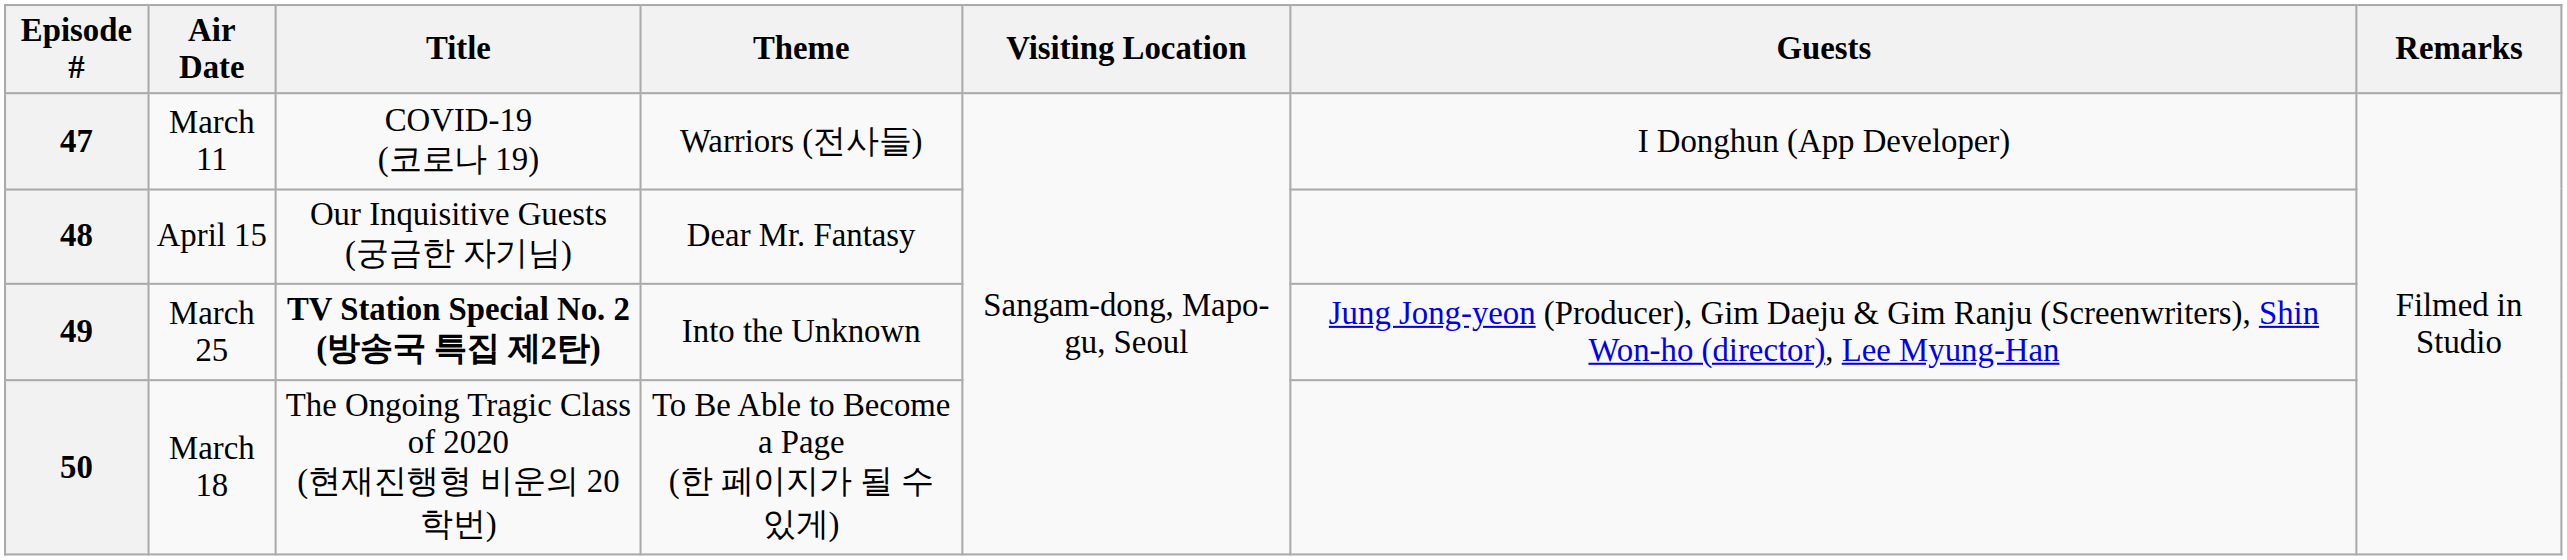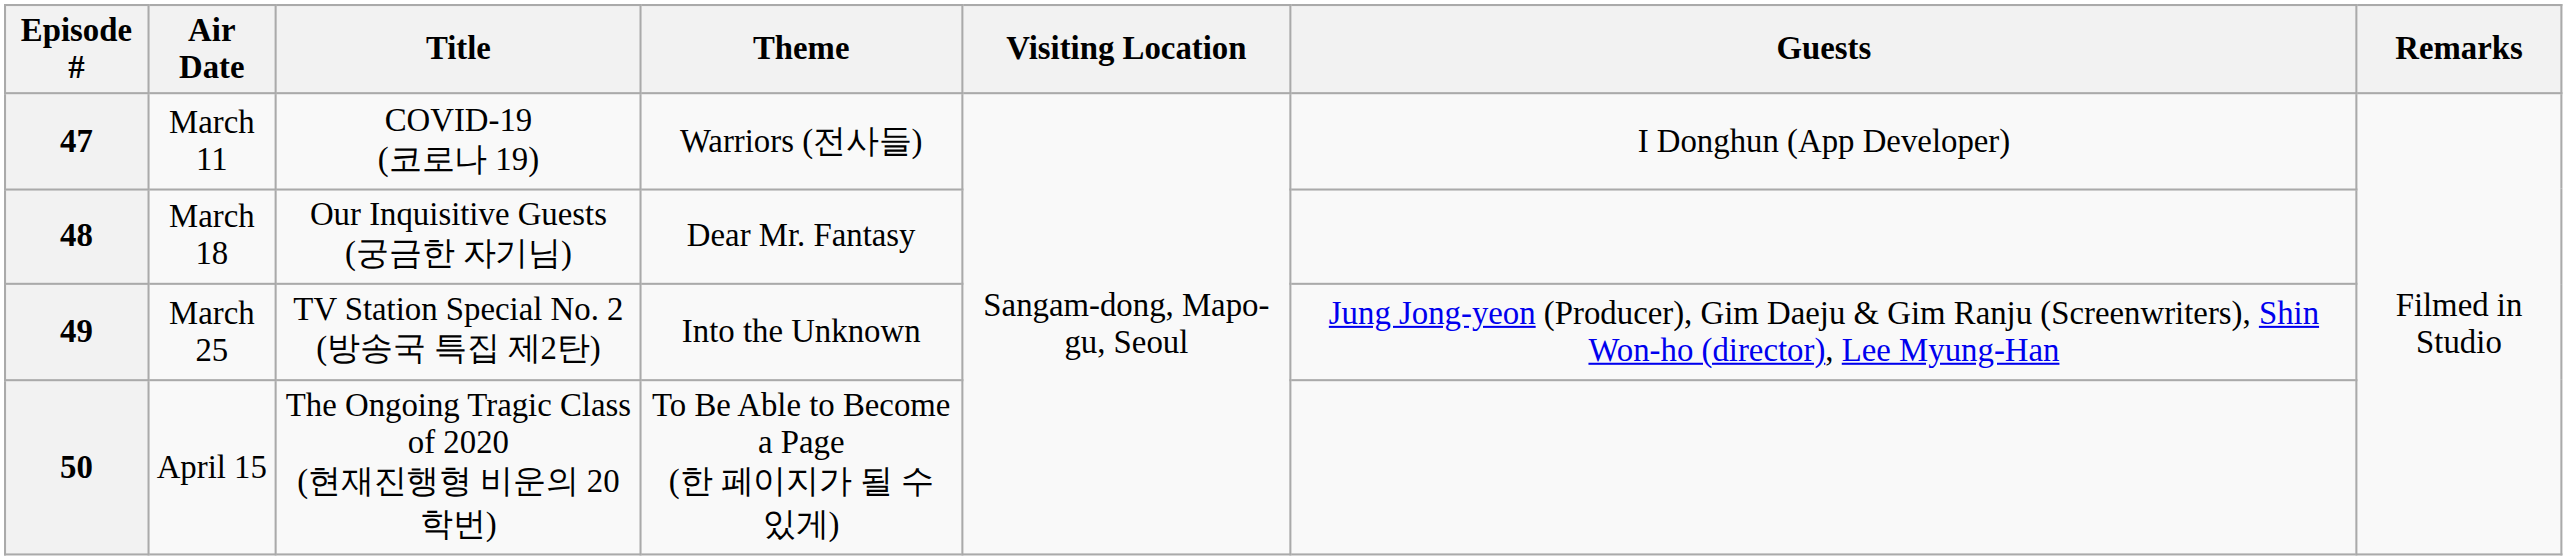48 | Air Date: April 15 -> March 18
49 | Title: bold -> normal
50 | Air Date: March 18 -> April 15
